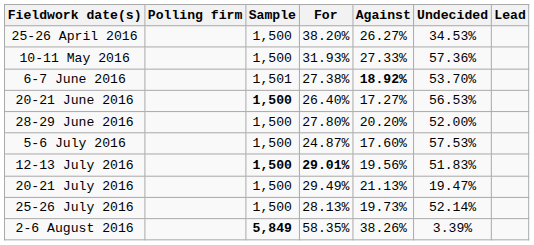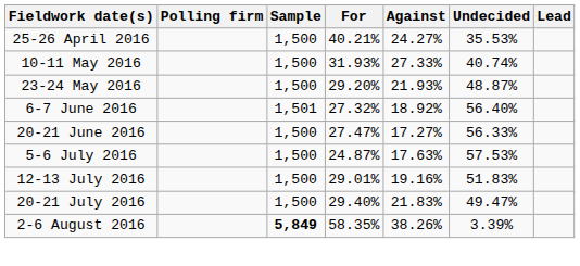25-26 April 2016 | For: 38.20% -> 40.21%
25-26 April 2016 | Against: 26.27% -> 24.27%
25-26 April 2016 | Undecided: 34.53% -> 35.53%
10-11 May 2016 | Undecided: 57.36% -> 40.74%
+ row: 23-24 May 2016 | 1,500 | 29.20% | 21.93% | 48.87%
6-7 June 2016 | For: 27.38% -> 27.32%
6-7 June 2016 | Against: bold -> normal
6-7 June 2016 | Undecided: 53.70% -> 56.40%
20-21 June 2016 | Sample: bold -> normal
20-21 June 2016 | For: 26.40% -> 27.47%
20-21 June 2016 | Undecided: 56.53% -> 56.33%
- row: 28-29 June 2016 | 1,500 | 27.80% | 20.20% | 52.00%
5-6 July 2016 | Against: 17.60% -> 17.63%
12-13 July 2016 | Sample: bold -> normal
12-13 July 2016 | For: bold -> normal
12-13 July 2016 | Against: 19.56% -> 19.16%
20-21 July 2016 | For: 29.49% -> 29.40%
20-21 July 2016 | Against: 21.13% -> 21.83%
20-21 July 2016 | Undecided: 19.47% -> 49.47%
- row: 25-26 July 2016 | 1,500 | 28.13% | 19.73% | 52.14%
